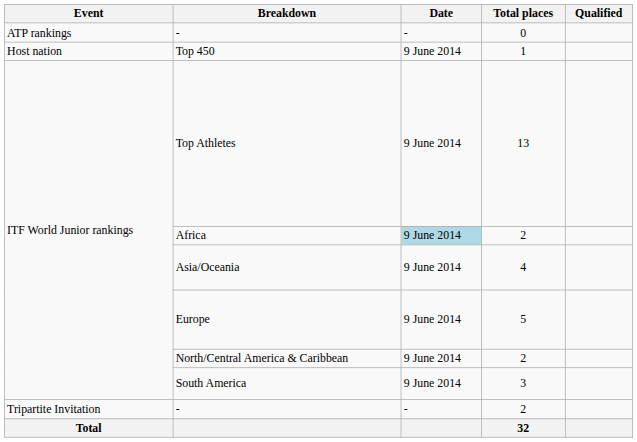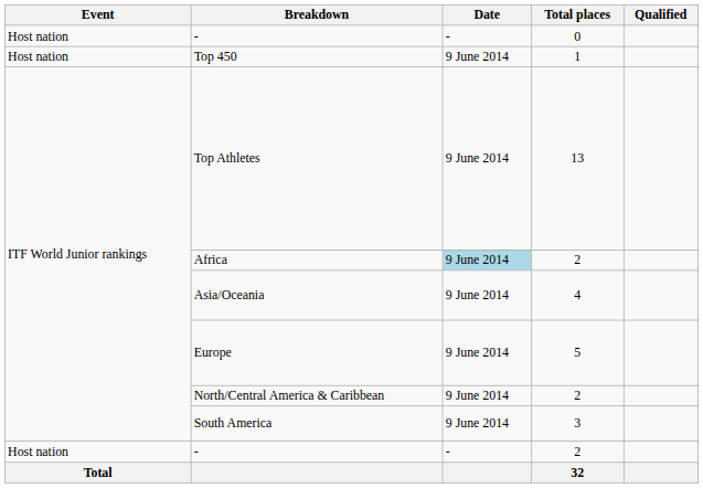- / 0 | Event: ATP rankings -> Host nation
- / 2 | Event: Tripartite Invitation -> Host nation
